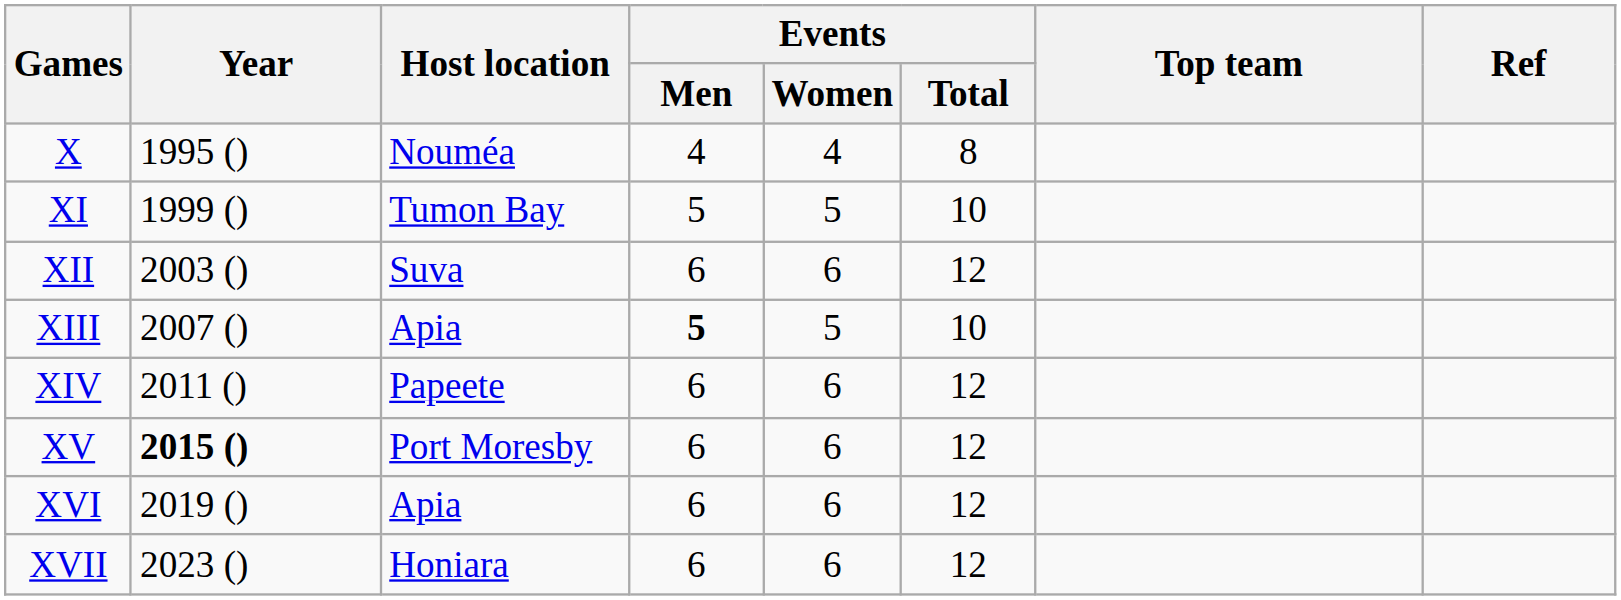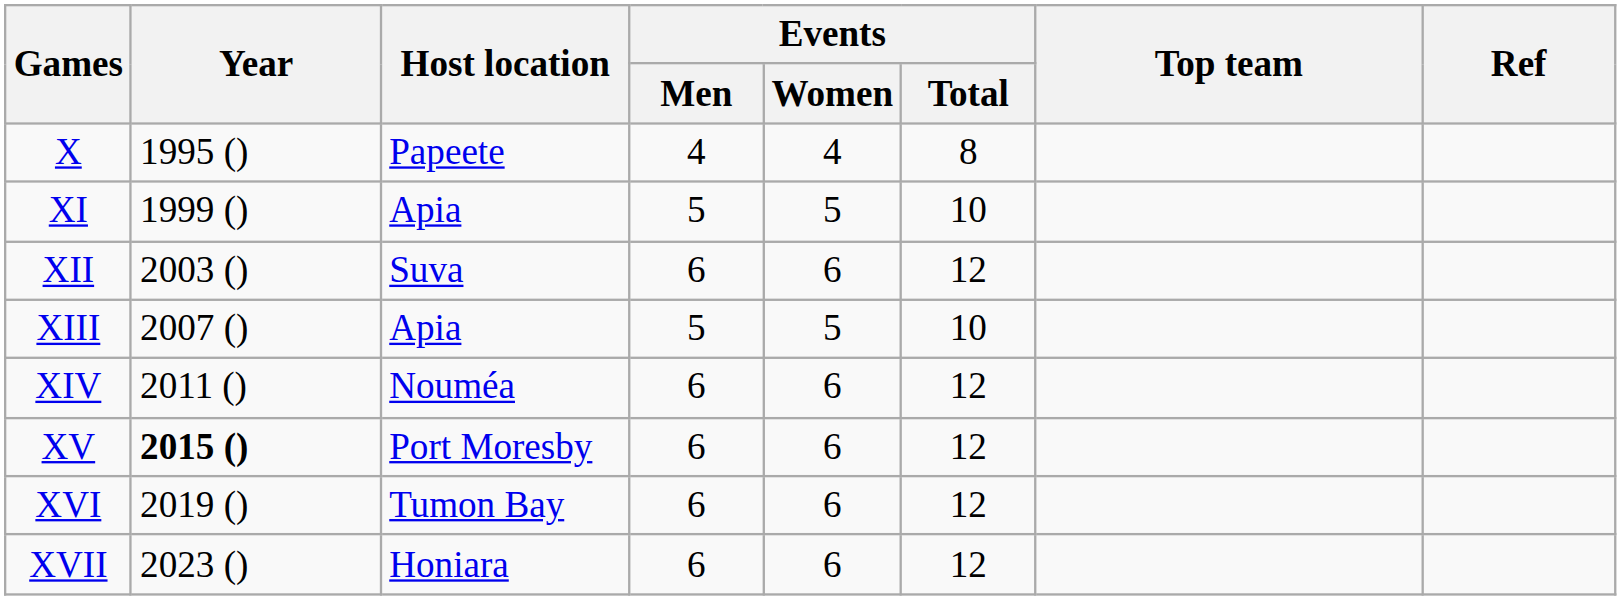X | Host location: Nouméa -> Papeete
XI | Host location: Tumon Bay -> Apia
XIII | Events / Men: bold -> normal
XIV | Host location: Papeete -> Nouméa
XVI | Host location: Apia -> Tumon Bay
